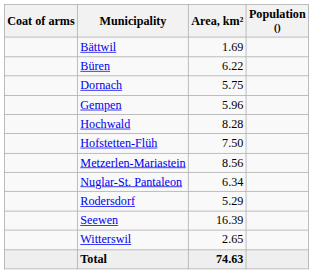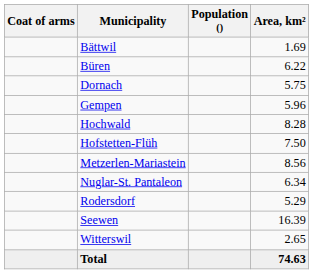columns swapped: Population () <-> Area, km²
